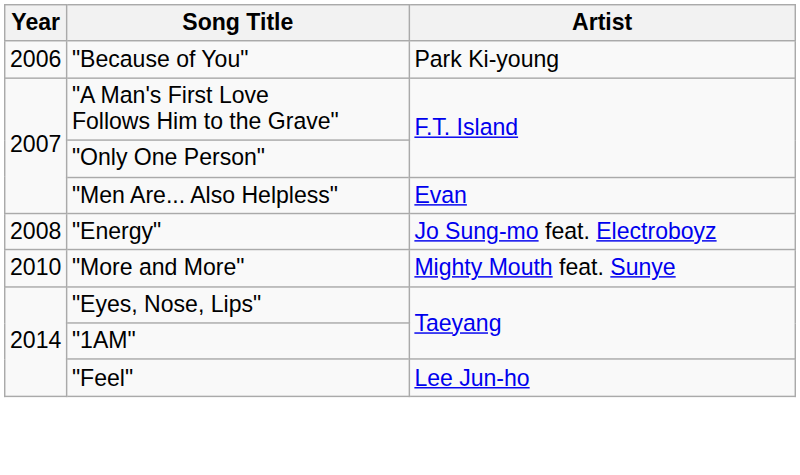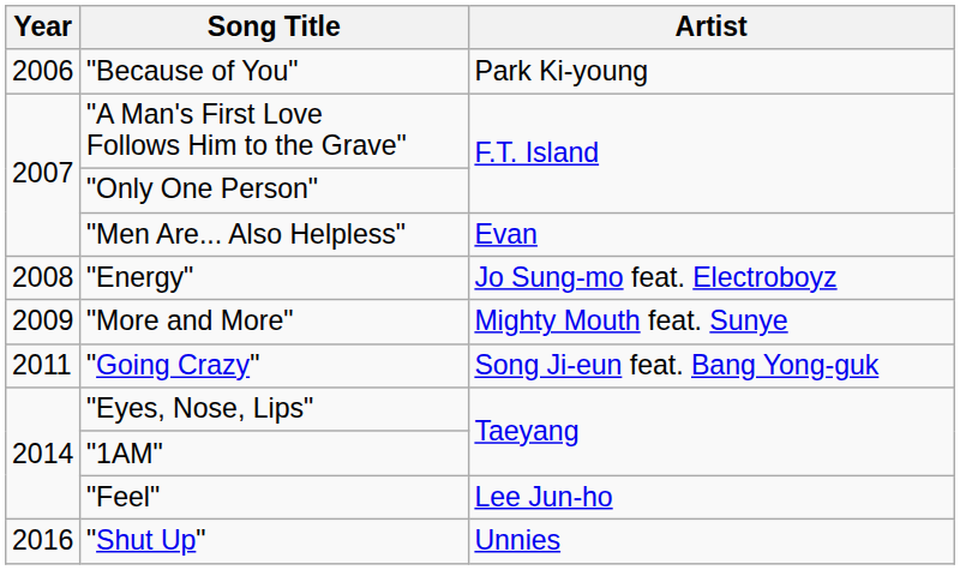"More and More" | Year: 2010 -> 2009
+ row: 2011 | "Going Crazy" | Song Ji-eun feat. Bang Yong-guk
+ row: 2016 | "Shut Up" | Unnies
